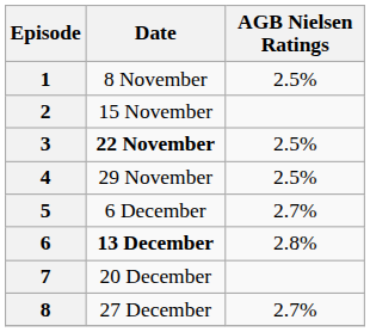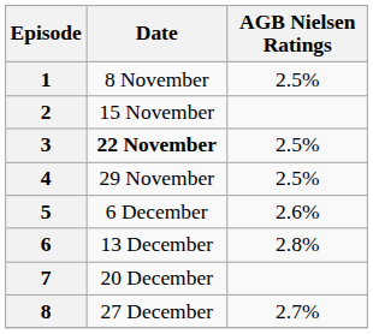5 | AGB Nielsen Ratings: 2.7% -> 2.6%
6 | Date: bold -> normal
